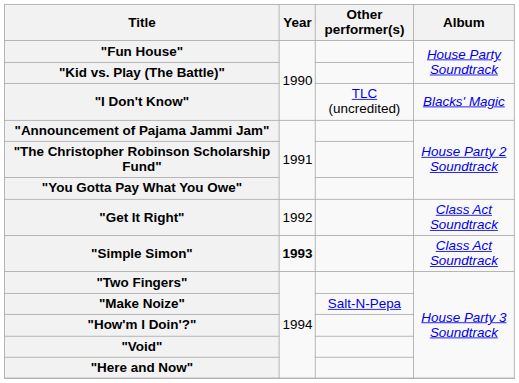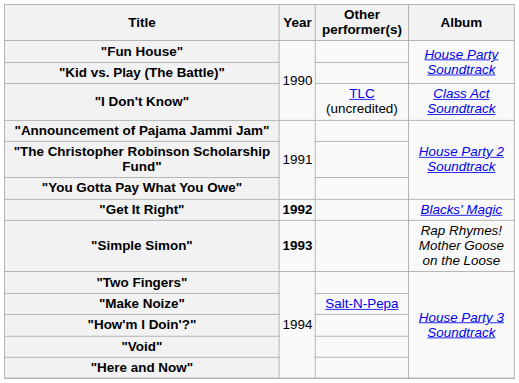"I Don't Know" | Album: Blacks' Magic -> Class Act Soundtrack
"Get It Right" | Year: normal -> bold
"Get It Right" | Album: Class Act Soundtrack -> Blacks' Magic
"Simple Simon" | Album: Class Act Soundtrack -> Rap Rhymes! Mother Goose on the Loose
